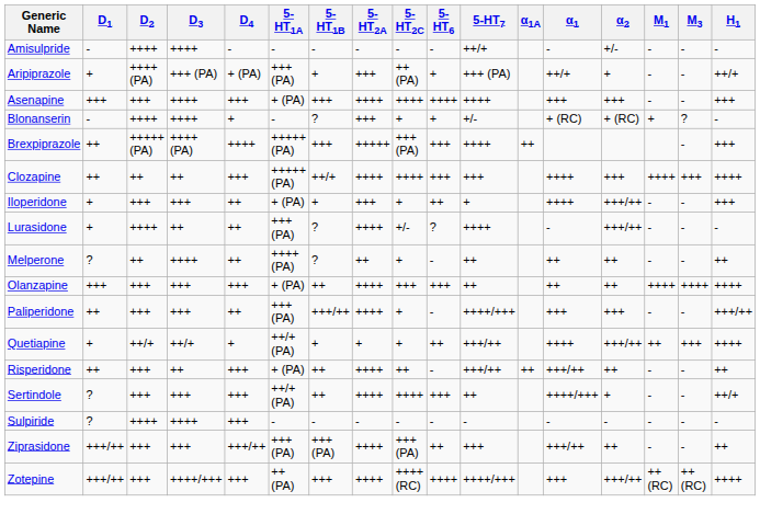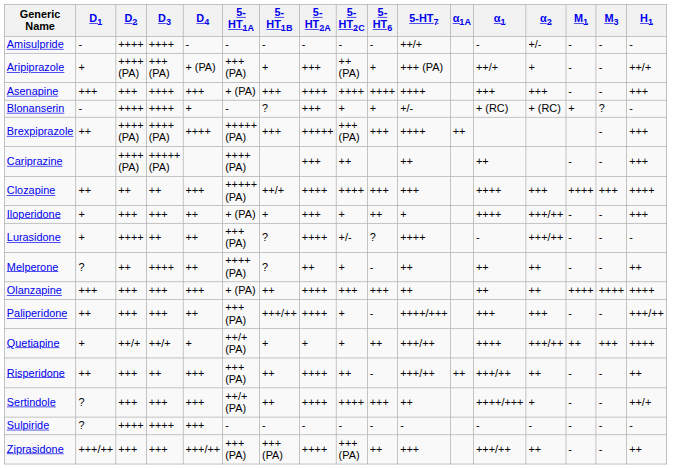Brexpiprazole | D2: +++++ (PA) -> ++++ (PA)
+ row: Cariprazine | ++++ (PA) | +++++ (PA) | ++++ (PA) | +++ | ++ | ++ | ++ | - | - | +++
Risperidone | 5-HT1A: + (PA) -> +++ (PA)
- row: Zotepine | +++/++ | +++ | ++++/+++ | +++ | ++ (PA) | +++ | ++++ | ++++ (RC) | ++++ | ++++/+++ | +++ | +++/++ | ++ (RC) | ++ (RC) | ++++
